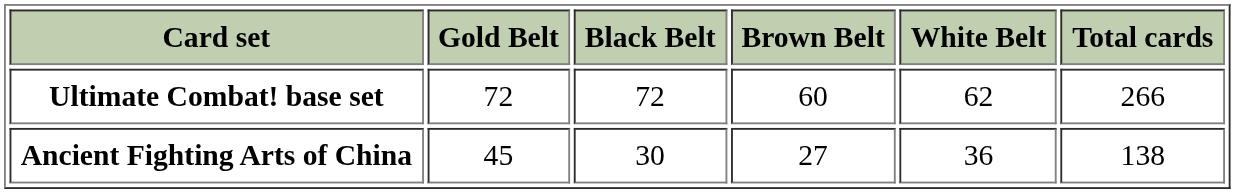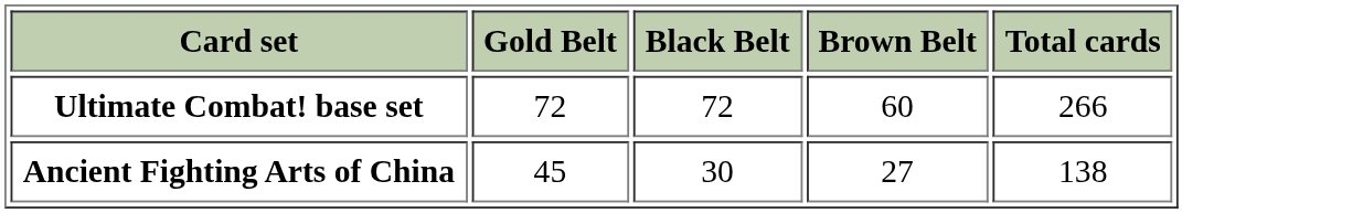- column: White Belt | 62 | 36
